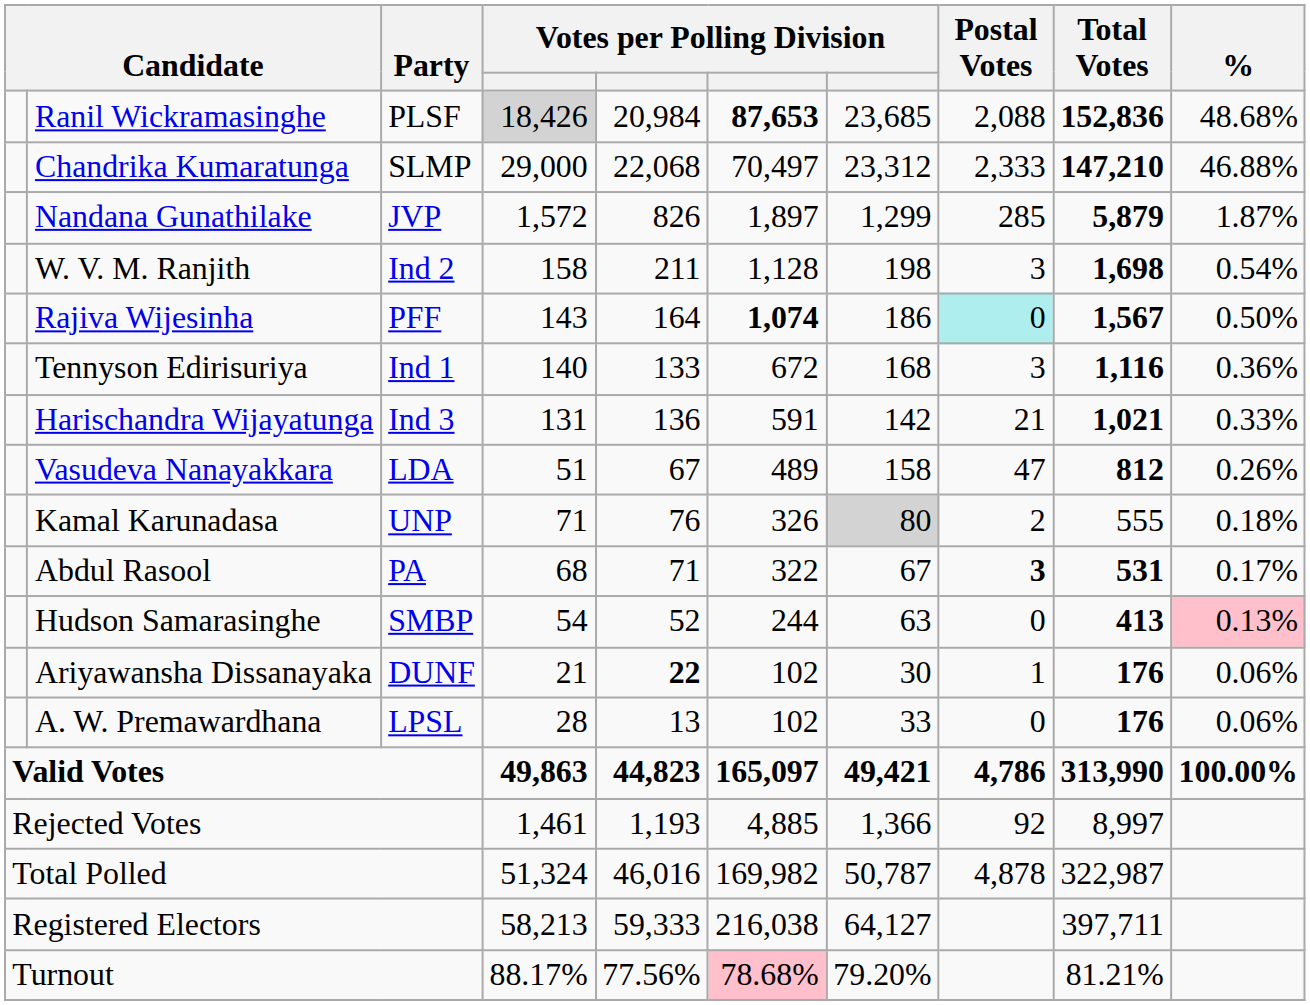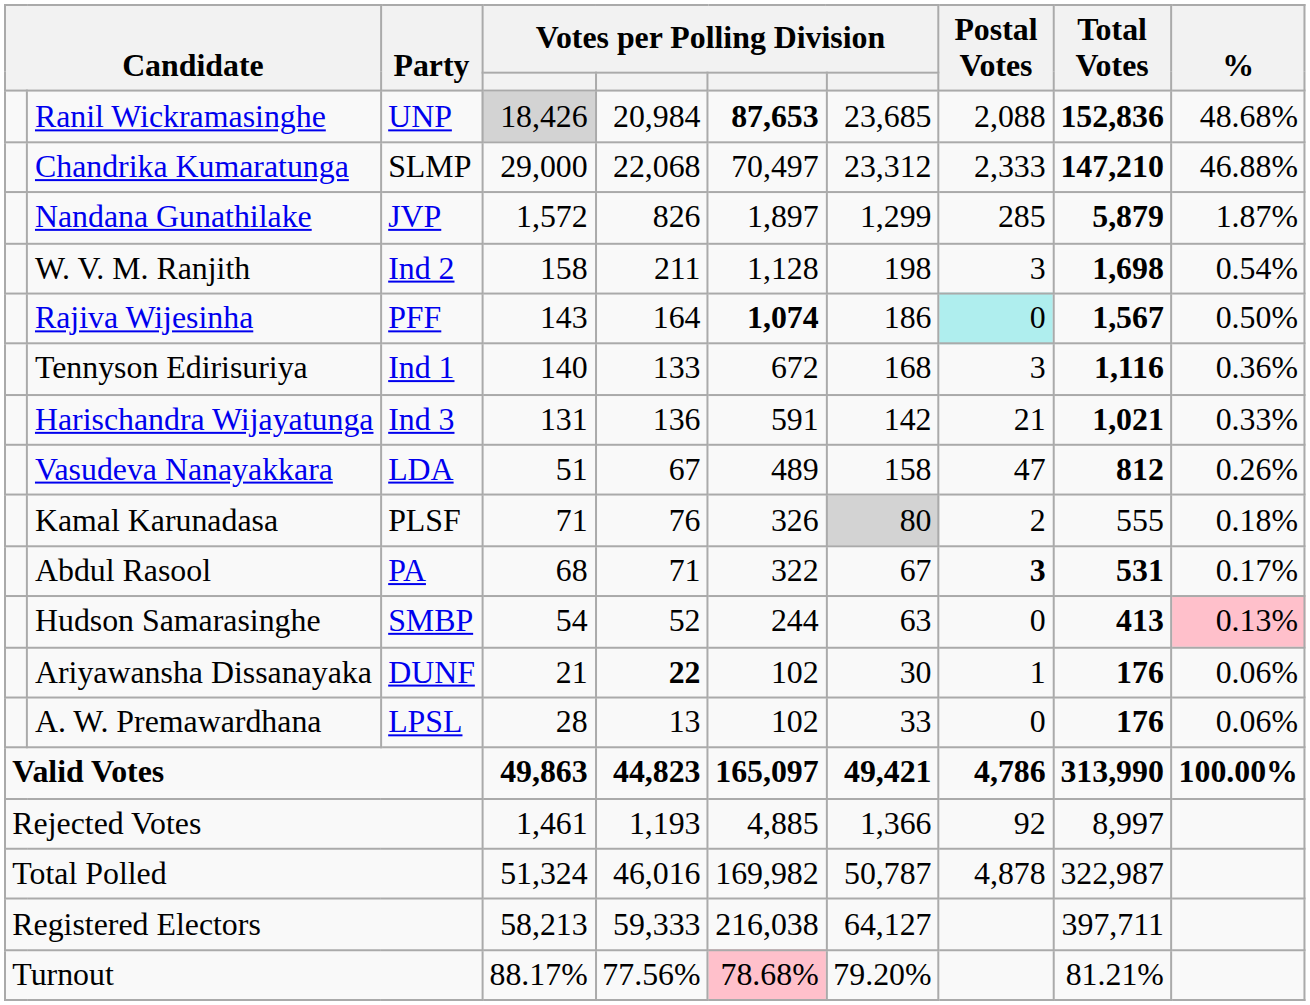Ranil Wickramasinghe | Party: PLSF -> UNP
Kamal Karunadasa | Party: UNP -> PLSF
